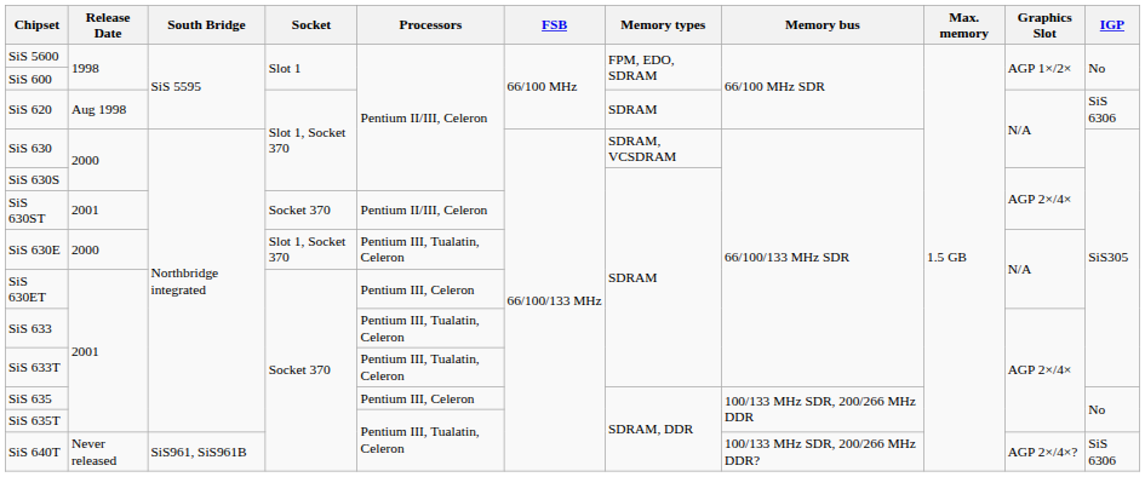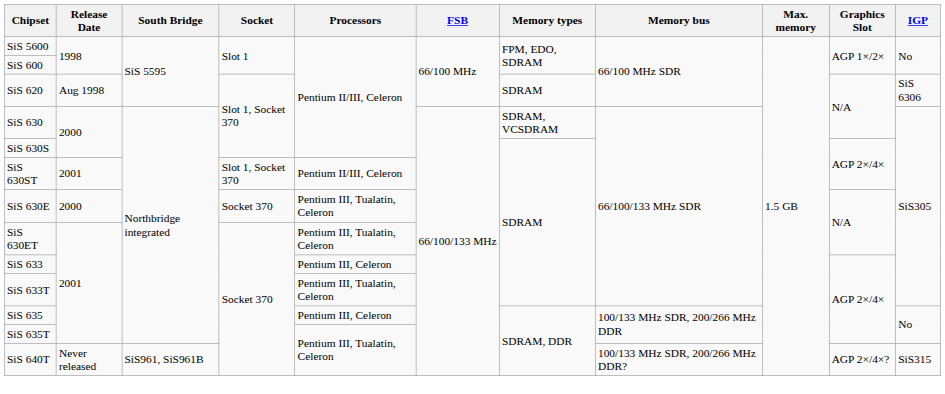SiS 630ST | Socket: Socket 370 -> Slot 1, Socket 370
SiS 630E | Socket: Slot 1, Socket 370 -> Socket 370
SiS 630ET | Processors: Pentium III, Celeron -> Pentium III, Tualatin, Celeron
SiS 633 | Processors: Pentium III, Tualatin, Celeron -> Pentium III, Celeron
SiS 640T | IGP: SiS 6306 -> SiS315
